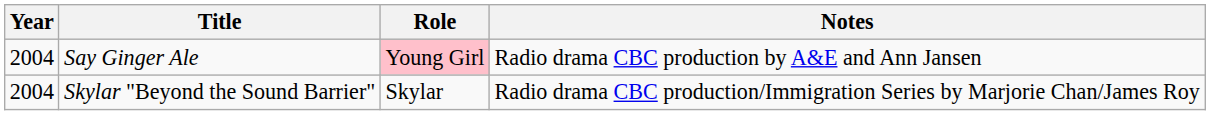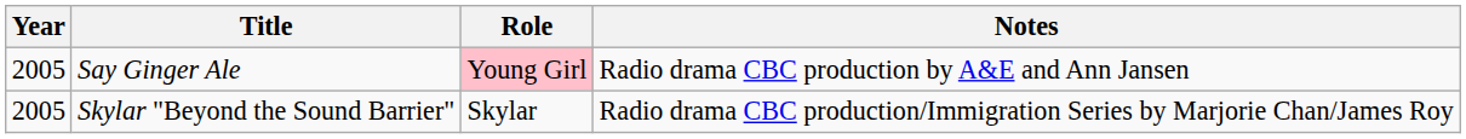Say Ginger Ale | Year: 2004 -> 2005
Skylar "Beyond the Sound Barrier" | Year: 2004 -> 2005
